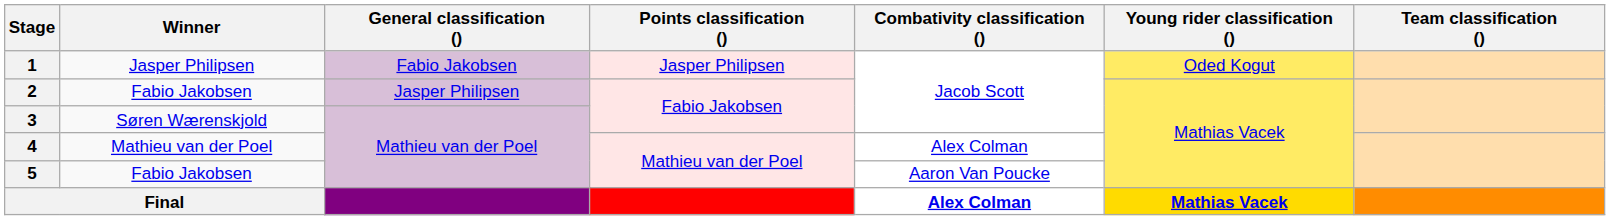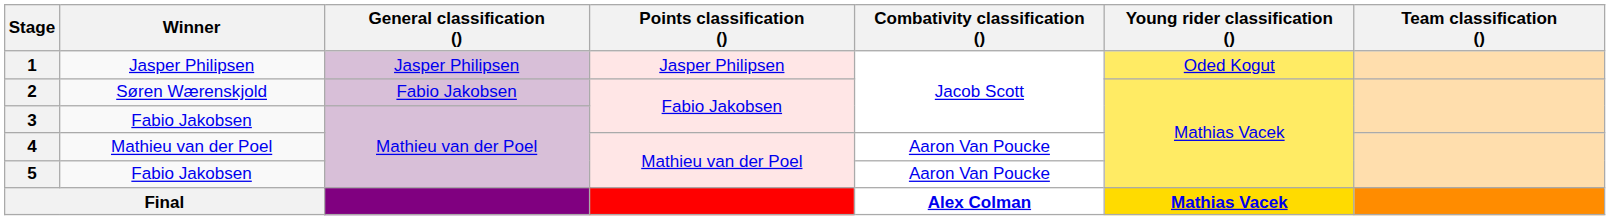1 | General classification (): Fabio Jakobsen -> Jasper Philipsen
2 | Winner: Fabio Jakobsen -> Søren Wærenskjold
2 | General classification (): Jasper Philipsen -> Fabio Jakobsen
3 | Winner: Søren Wærenskjold -> Fabio Jakobsen
4 | Combativity classification (): Alex Colman -> Aaron Van Poucke
